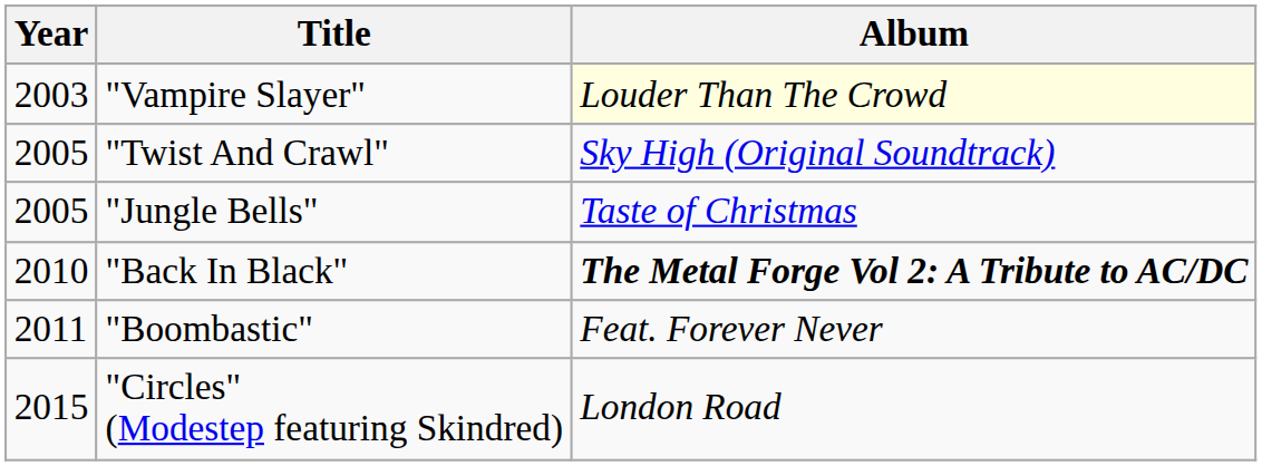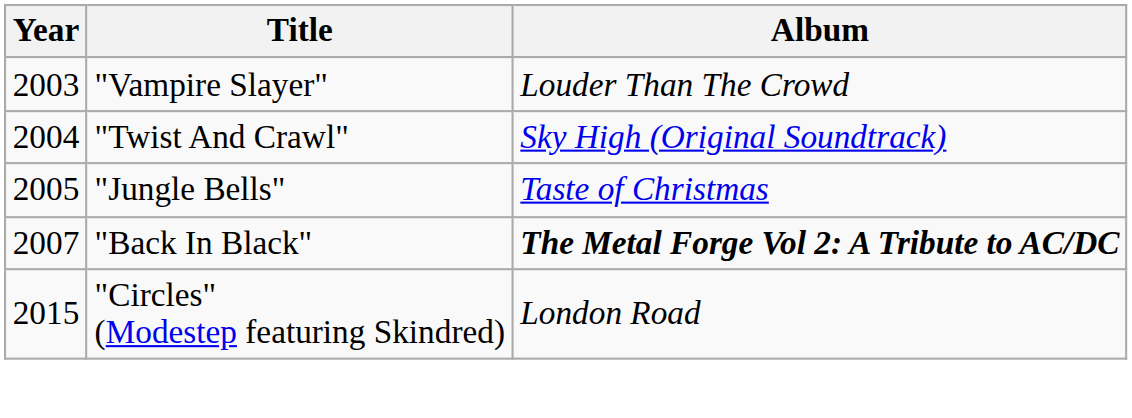"Vampire Slayer" | Album: lightyellow background -> no background
"Twist And Crawl" | Year: 2005 -> 2004
"Back In Black" | Year: 2010 -> 2007
- row: 2011 | "Boombastic" | Feat. Forever Never
